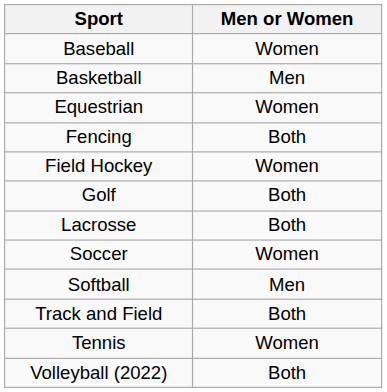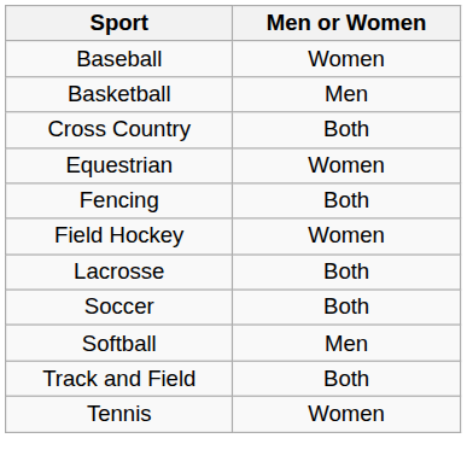+ row: Cross Country | Both
- row: Golf | Both
Soccer | Men or Women: Women -> Both
- row: Volleyball (2022) | Both
